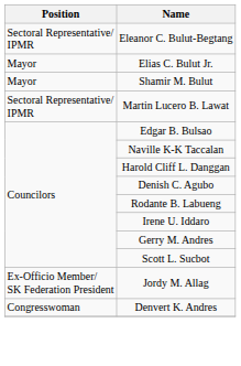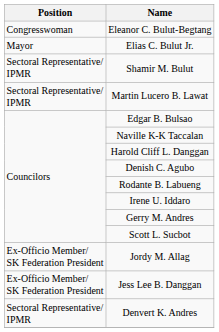Eleanor C. Bulut-Begtang | Position: Sectoral Representative/ IPMR -> Congresswoman
Shamir M. Bulut | Position: Mayor -> Sectoral Representative/ IPMR
+ row: Ex-Officio Member/ SK Federation President | Jess Lee B. Danggan
Denvert K. Andres | Position: Congresswoman -> Sectoral Representative/ IPMR
